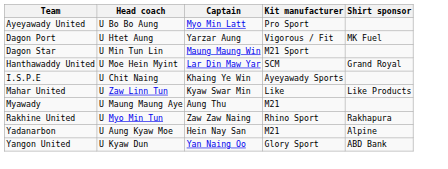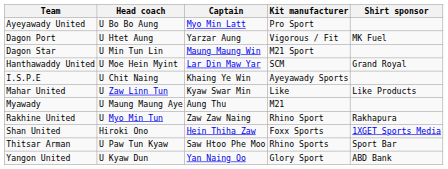+ row: Shan United | Hiroki Ono | Hein Thiha Zaw | Foxx Sports | 1XGET Sports Media
+ row: Thitsar Arman | U Paw Tun Kyaw | Saw Htoo Phe Moo | Rhino Sports | Sport Bar
- row: Yadanarbon | U Aung Kyaw Moe | Hein Nay San | M21 | Alpine
